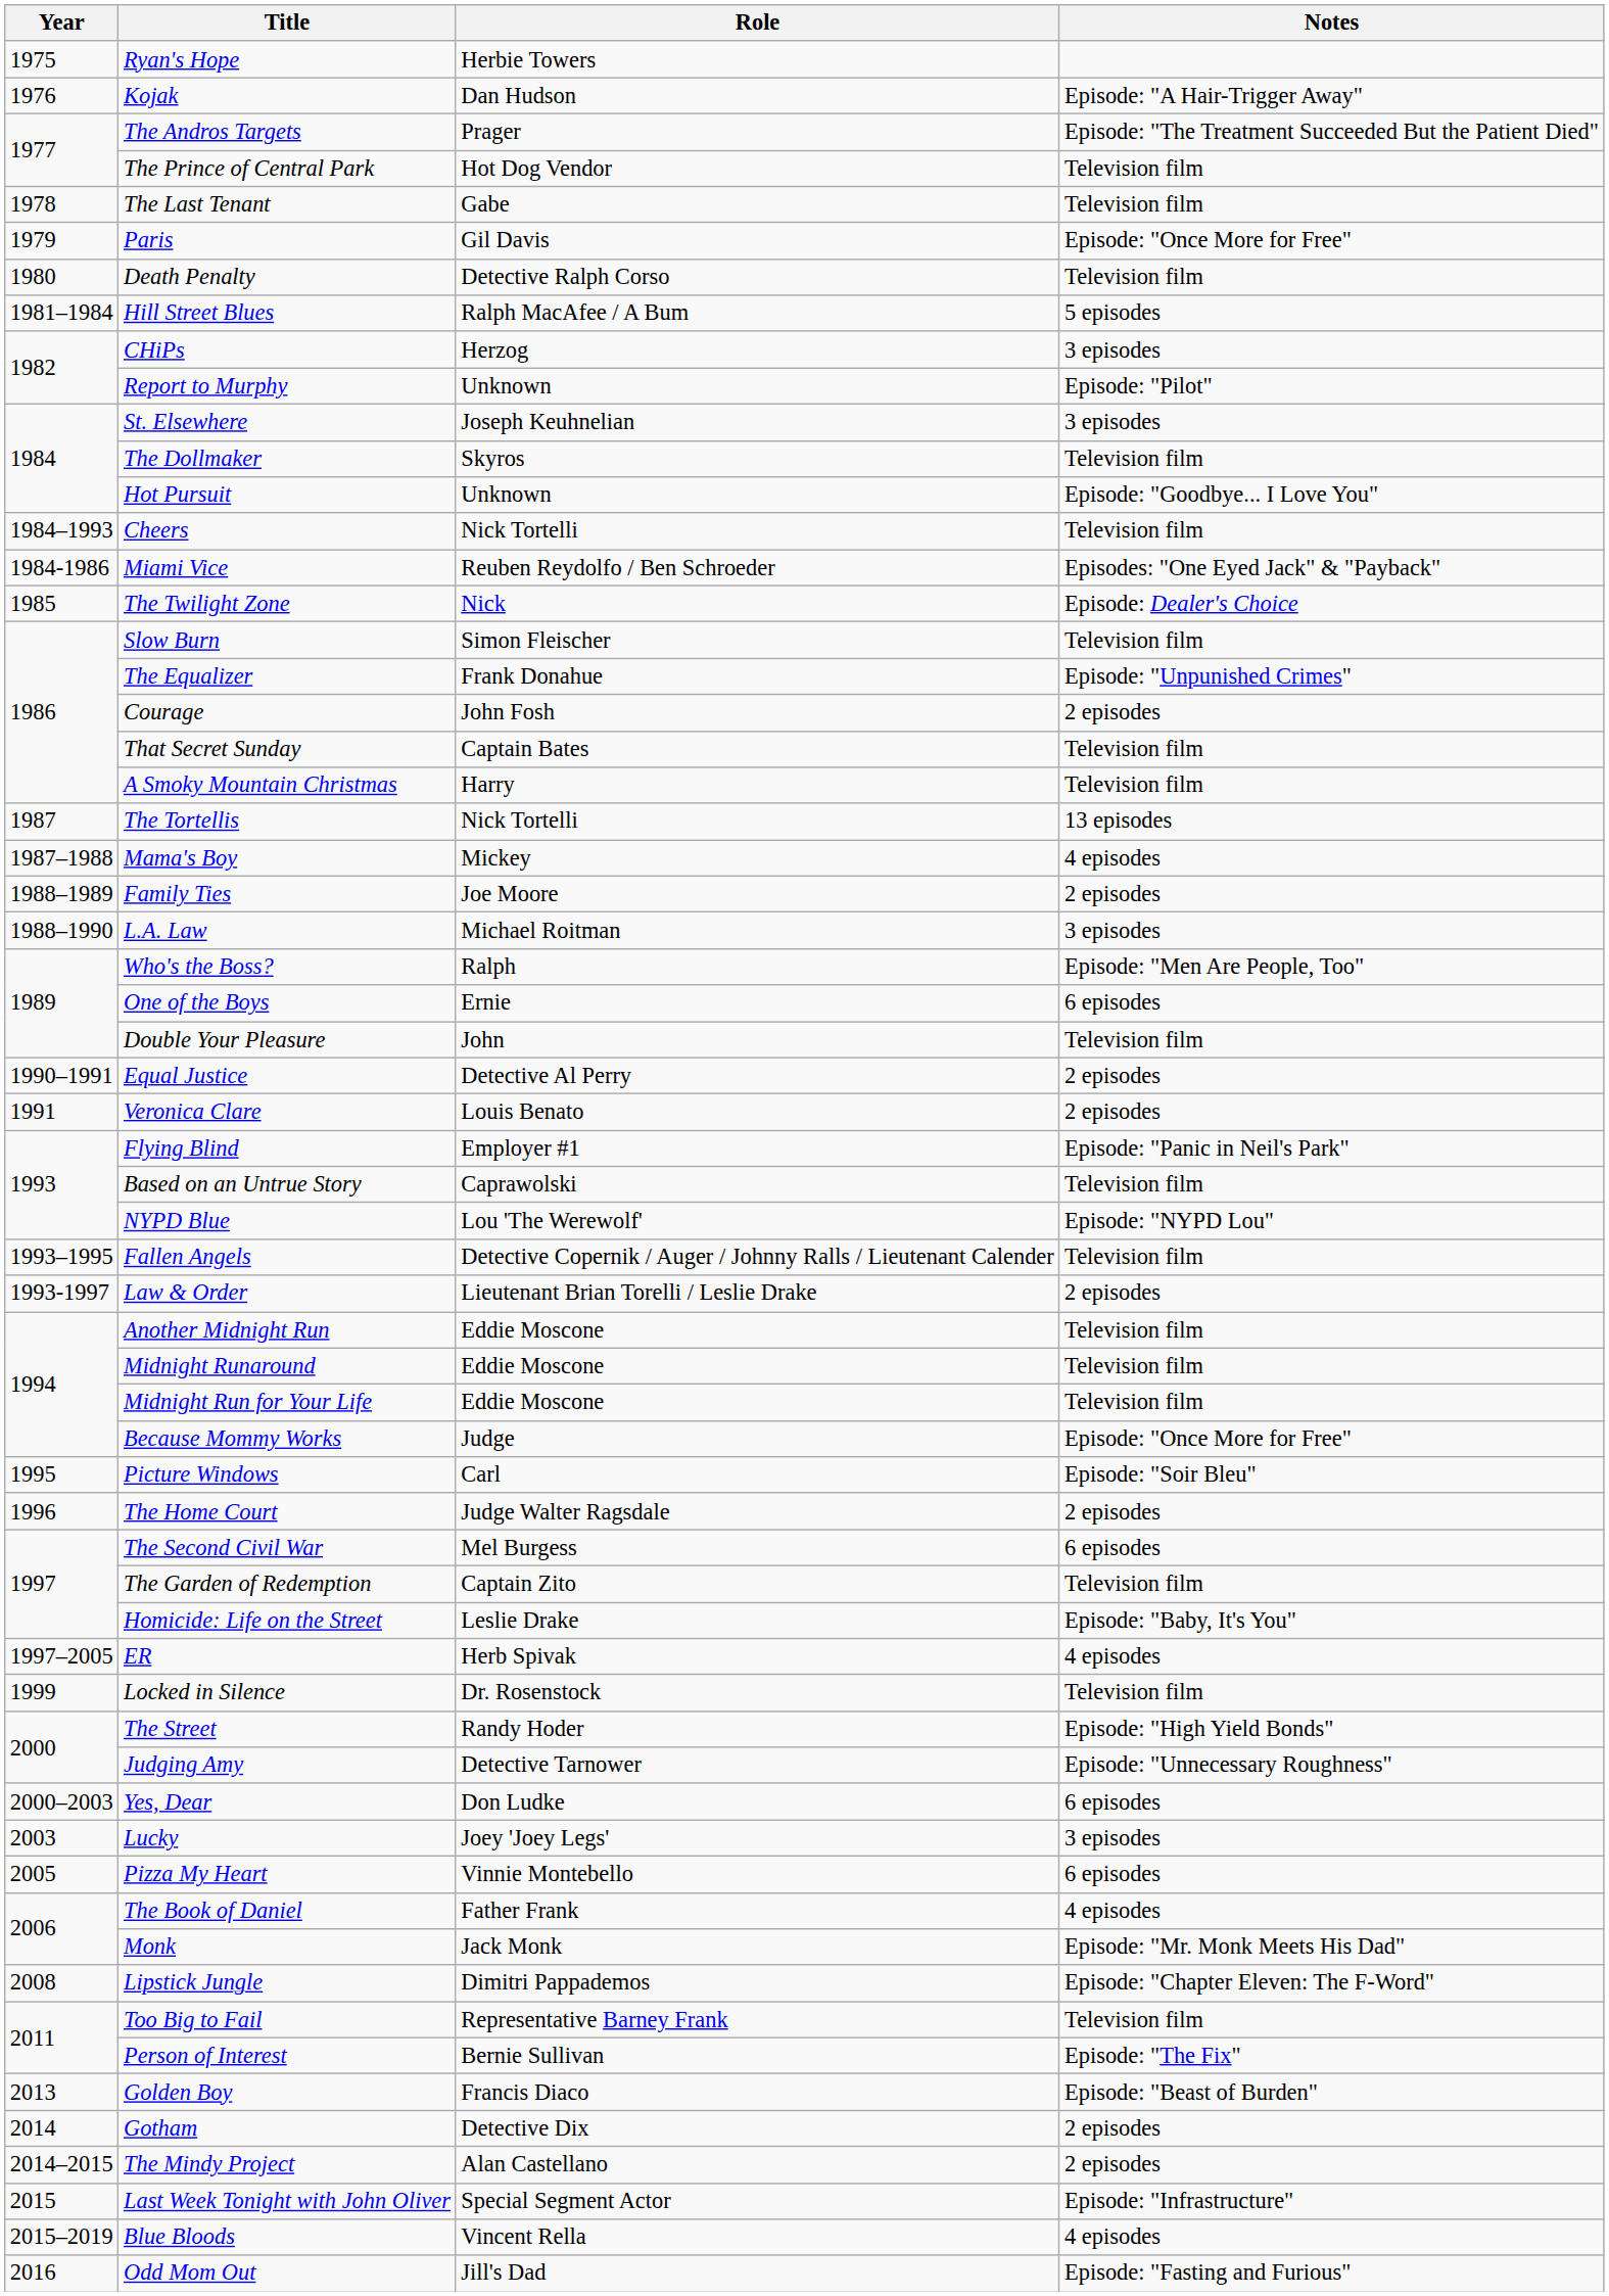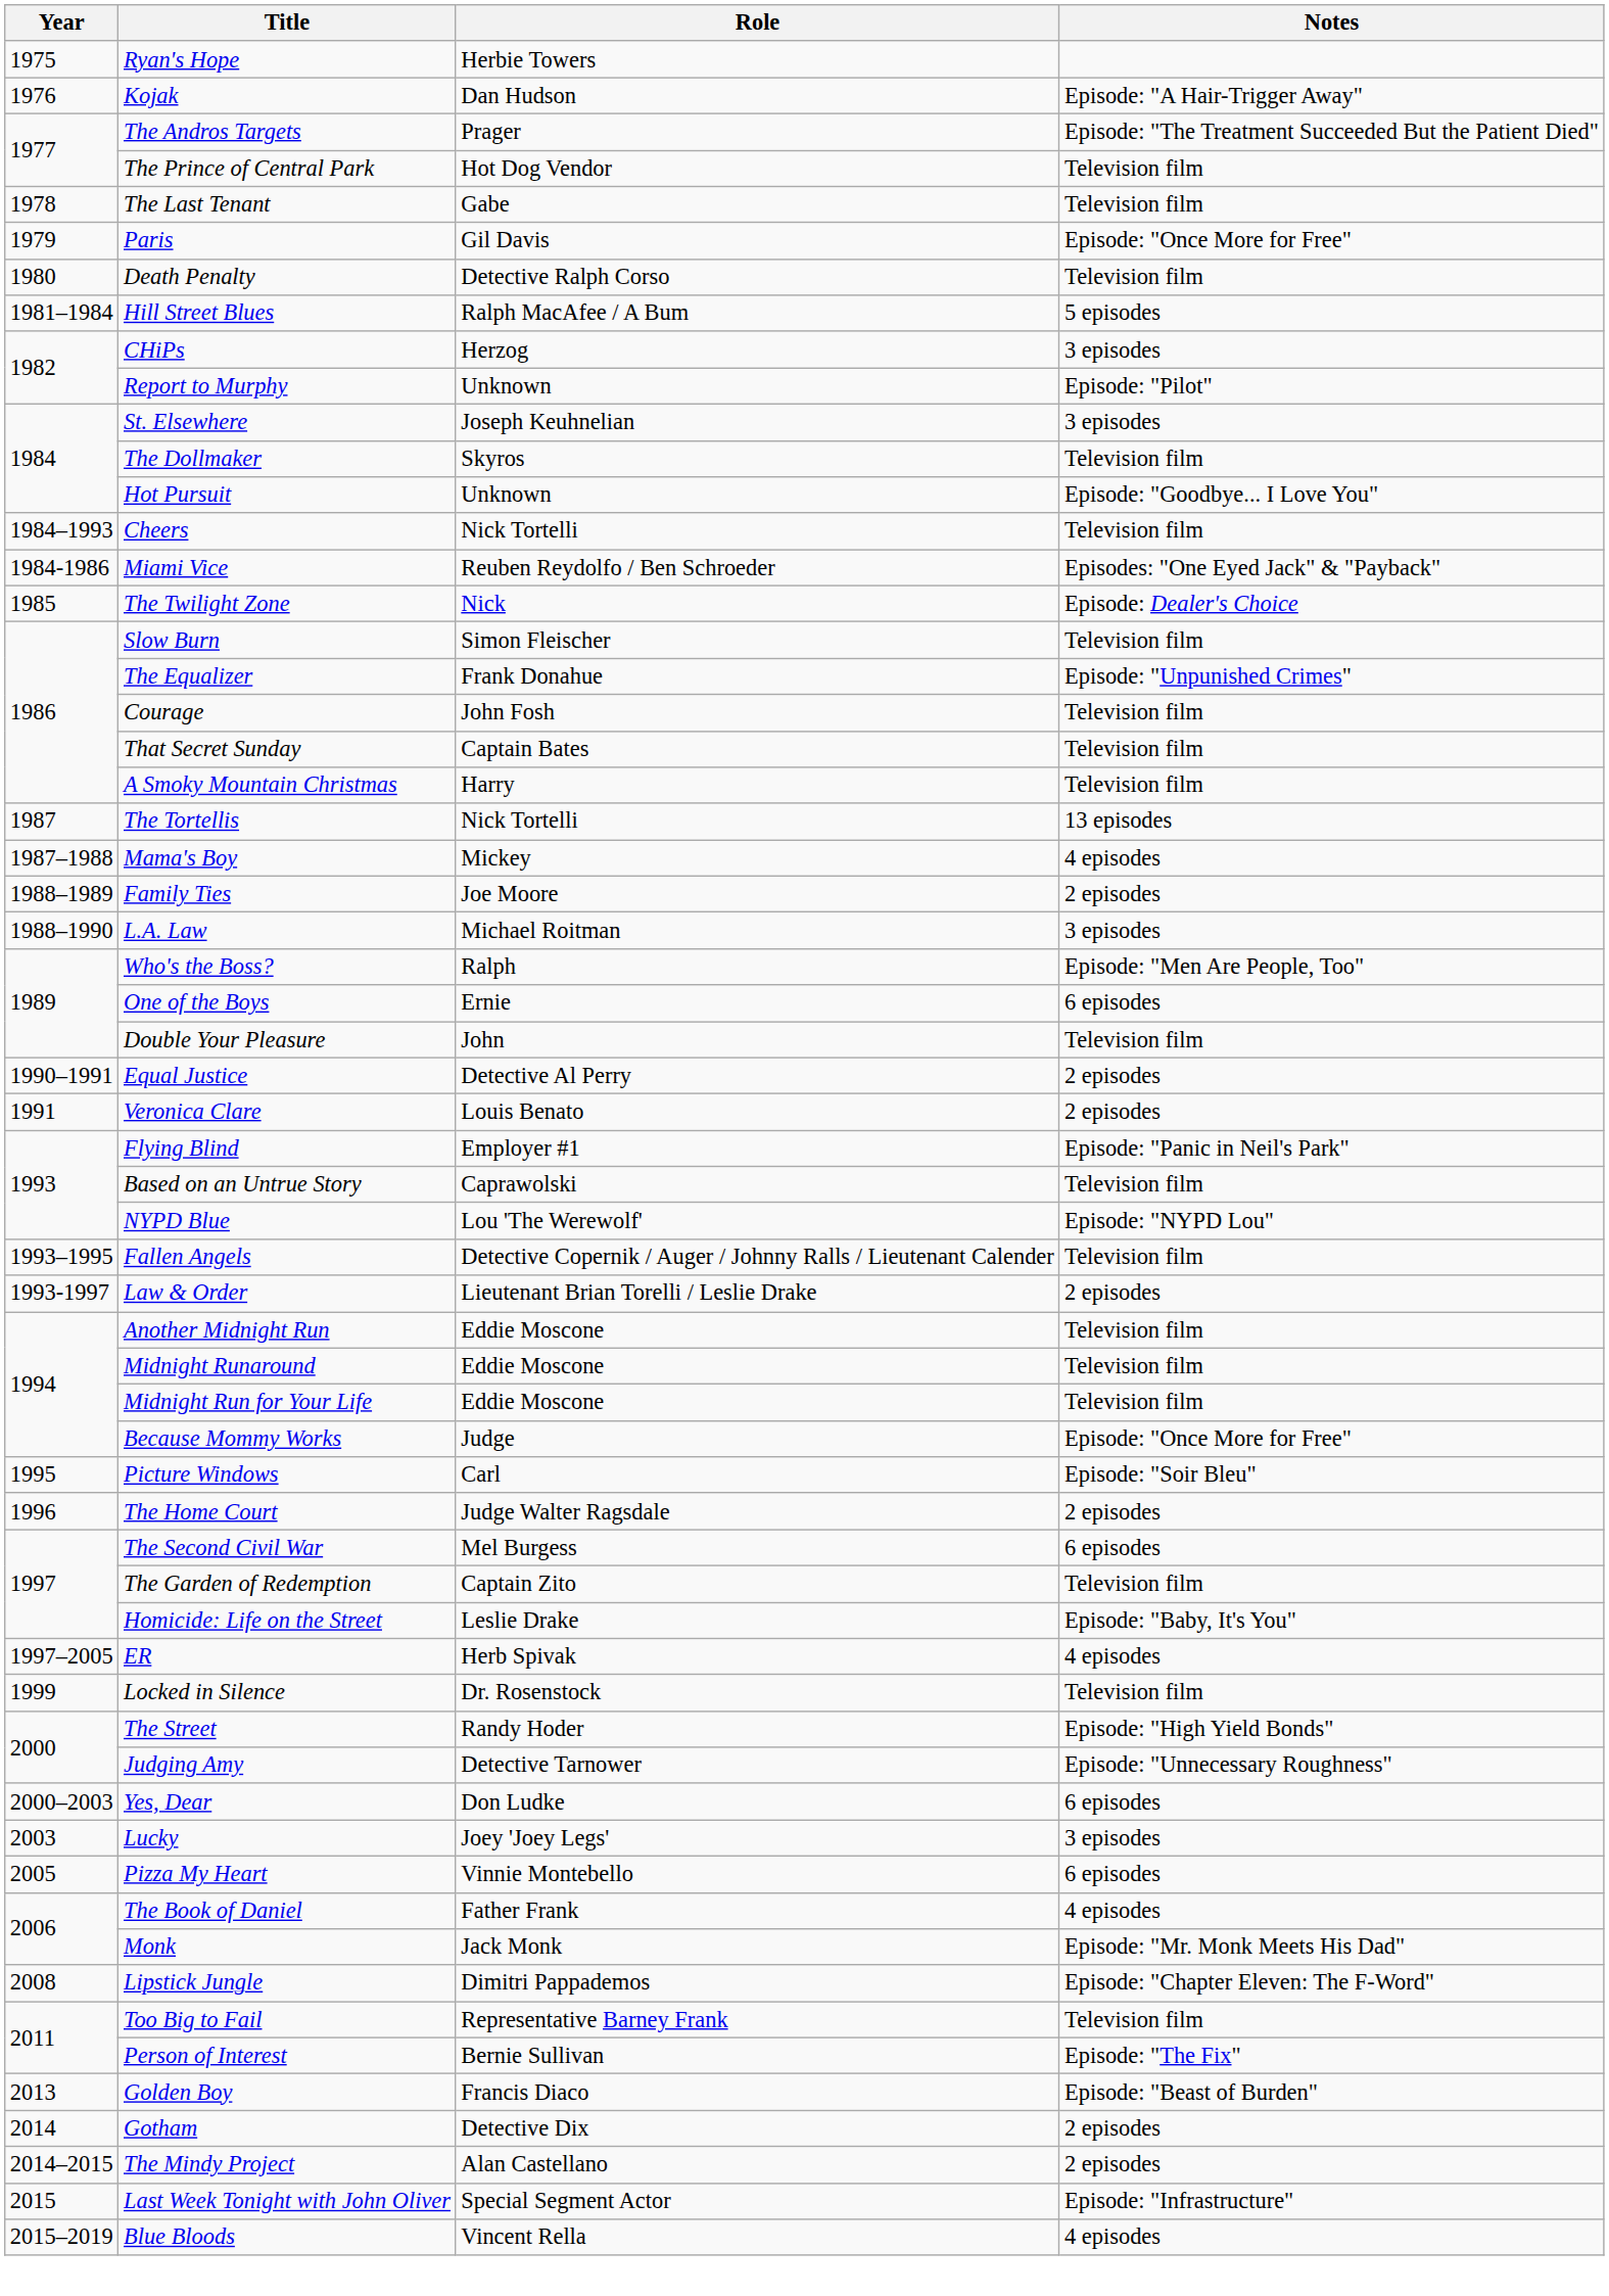Courage | Notes: 2 episodes -> Television film
- row: 2016 | Odd Mom Out | Jill's Dad | Episode: "Fasting and Furious"
